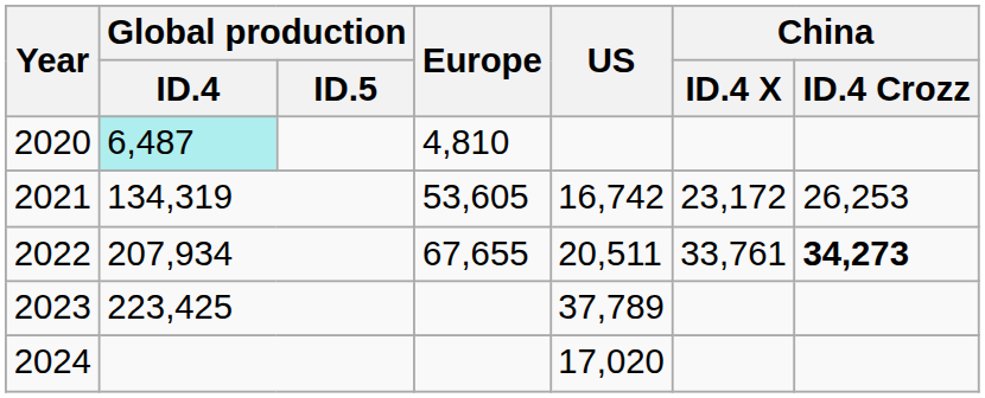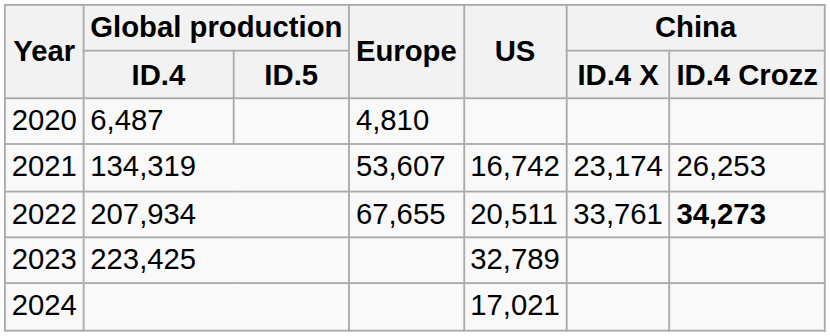2020 | Global production / ID.4: paleturquoise background -> no background
2021 | Europe: 53,605 -> 53,607
2021 | China / ID.4 X: 23,172 -> 23,174
2023 | US: 37,789 -> 32,789
2024 | US: 17,020 -> 17,021
